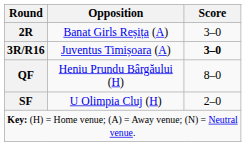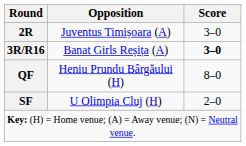2R | Opposition: Banat Girls Reșița (A) -> Juventus Timișoara (A)
3R/R16 | Opposition: Juventus Timișoara (A) -> Banat Girls Reșița (A)
